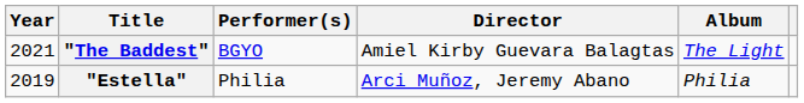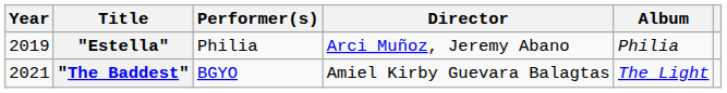rows swapped: "Estella" <-> "The Baddest"
